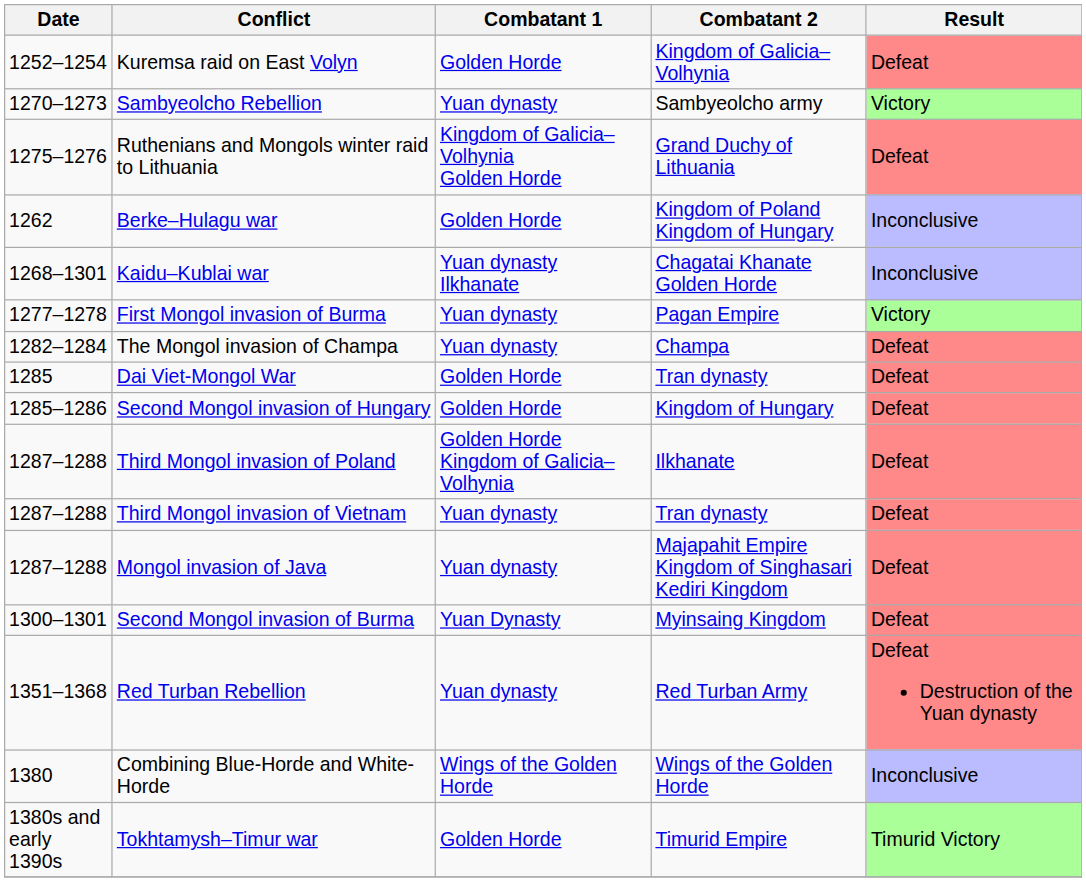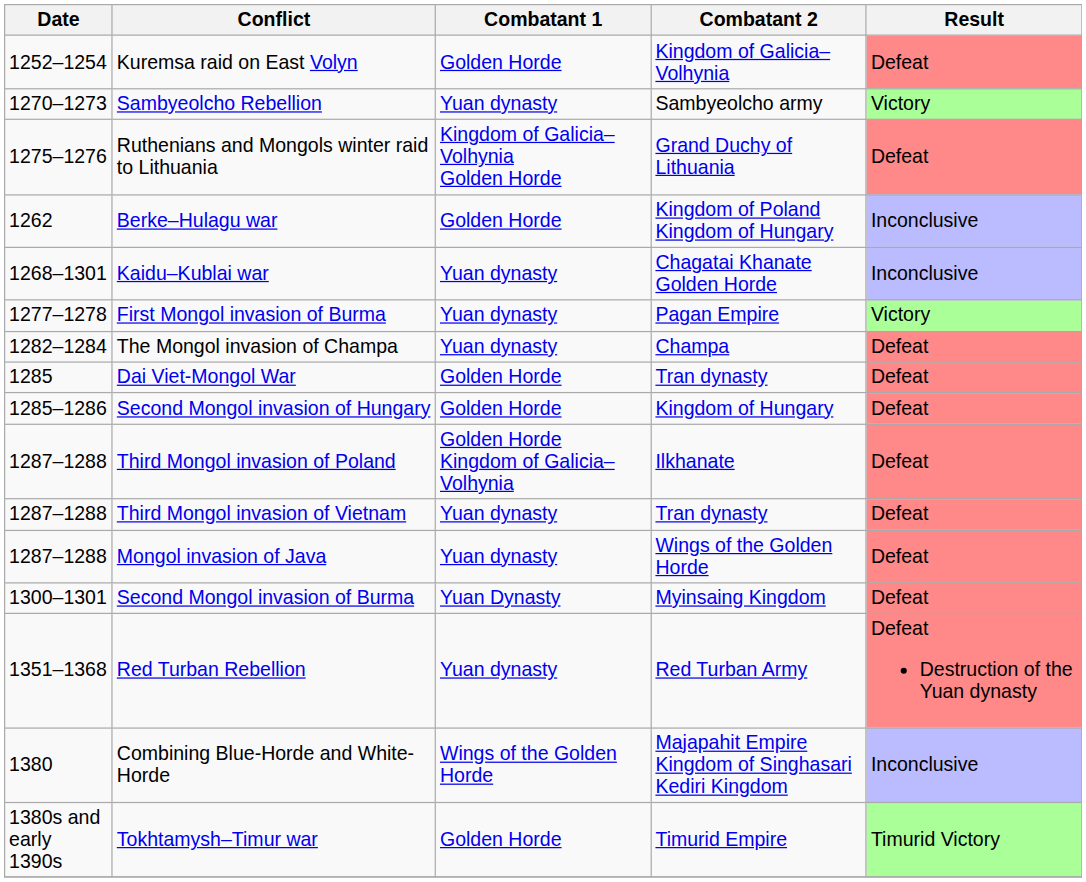Kaidu–Kublai war | Combatant 1: Yuan dynasty Ilkhanate -> Yuan dynasty
Mongol invasion of Java | Combatant 2: Majapahit Empire Kingdom of Singhasari Kediri Kingdom -> Wings of the Golden Horde
Combining Blue-Horde and White-Horde | Combatant 2: Wings of the Golden Horde -> Majapahit Empire Kingdom of Singhasari Kediri Kingdom
